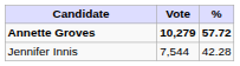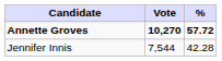Annette Groves | Vote: 10,279 -> 10,270
